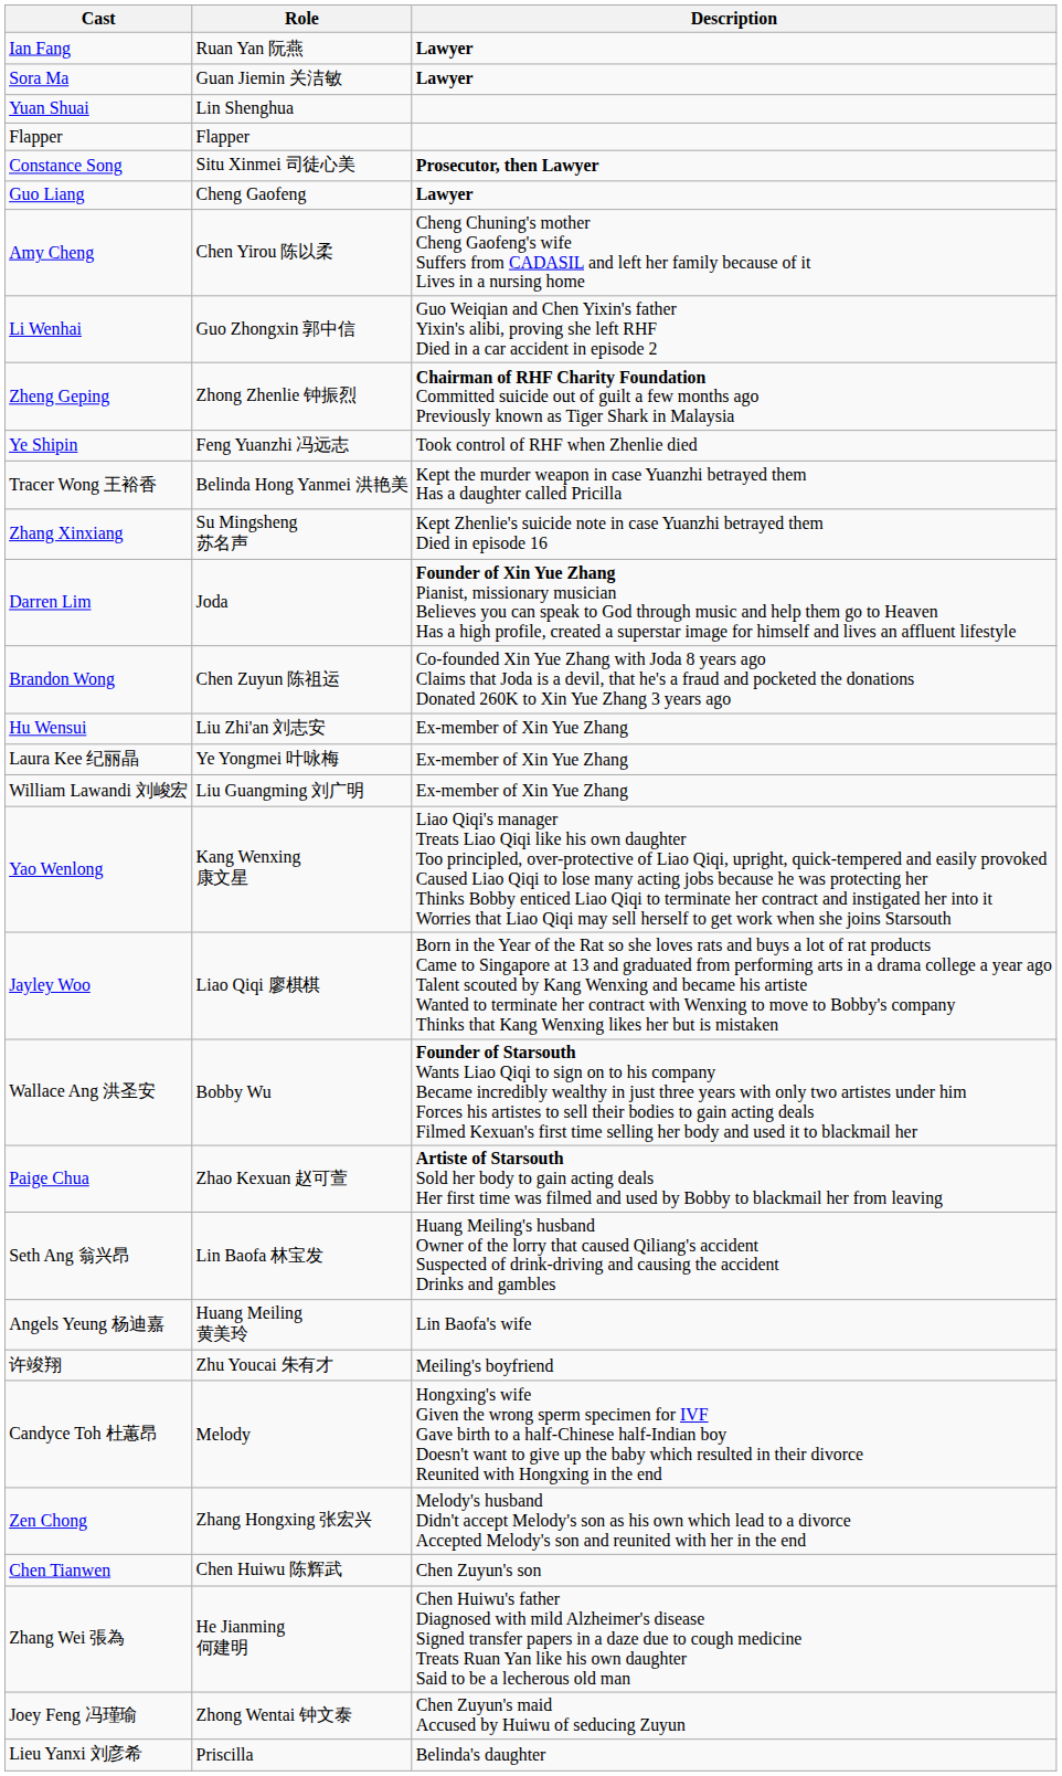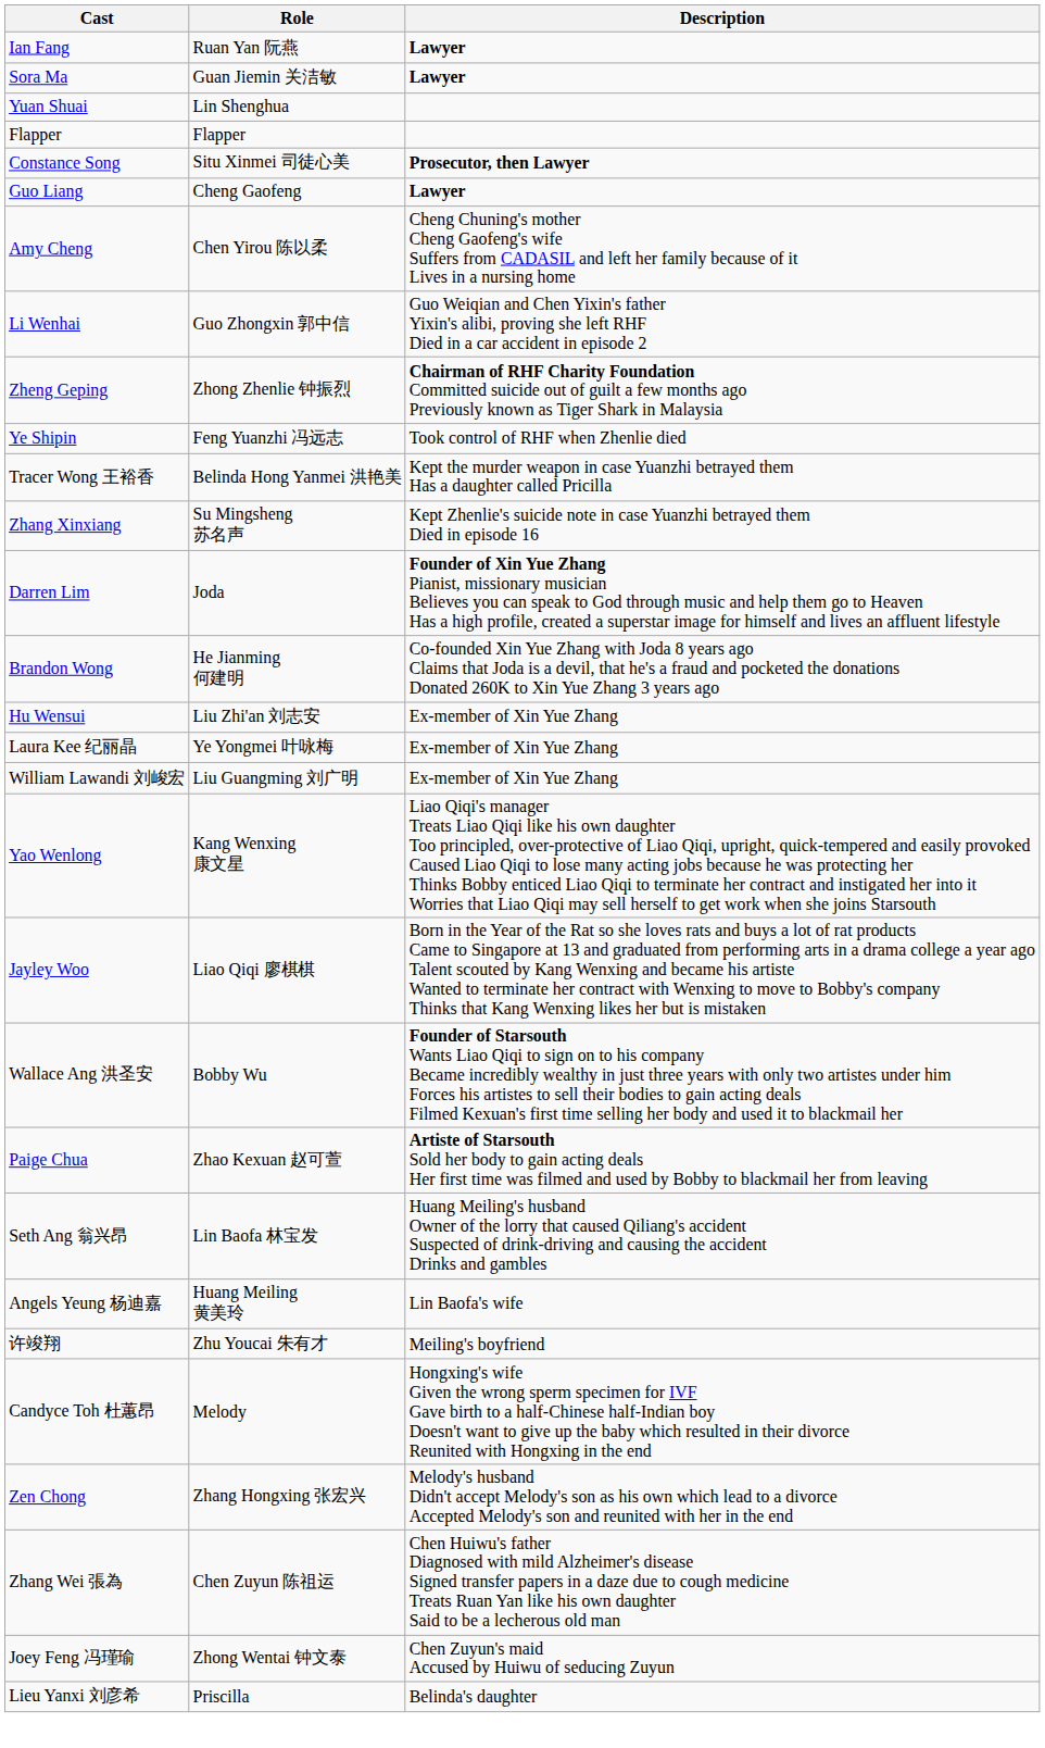Brandon Wong | Role: Chen Zuyun 陈祖运 -> He Jianming 何建明
- row: Chen Tianwen | Chen Huiwu 陈辉武 | Chen Zuyun's son
Zhang Wei 張為 | Role: He Jianming 何建明 -> Chen Zuyun 陈祖运
